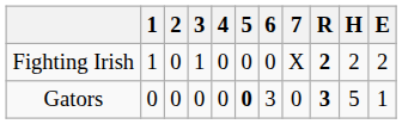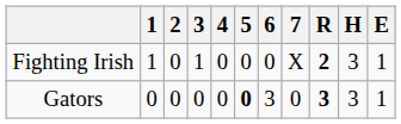Fighting Irish | H: 2 -> 3
Fighting Irish | E: 2 -> 1
Gators | H: 5 -> 3
